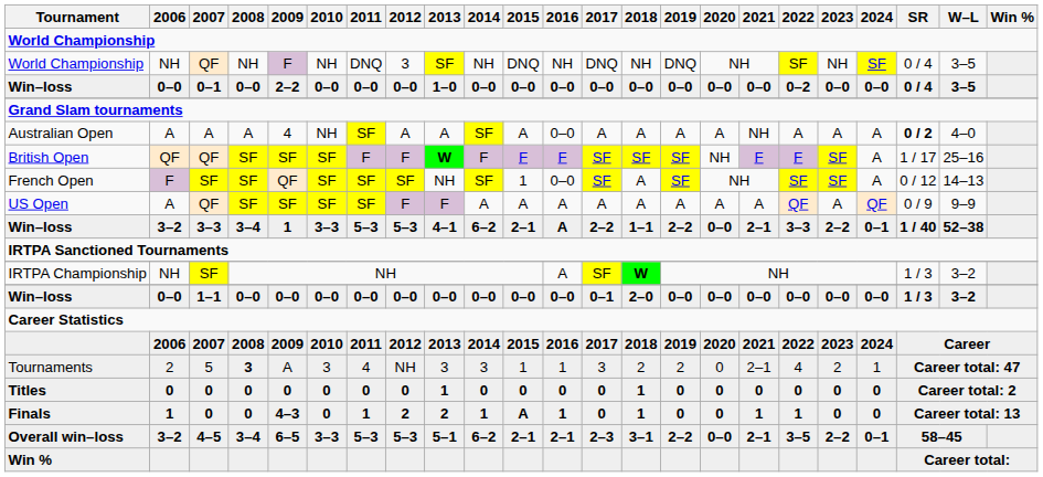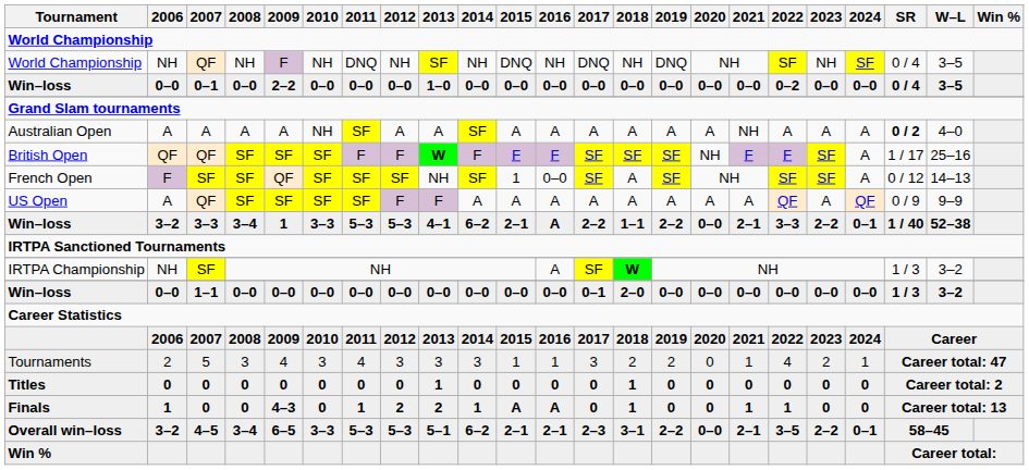World Championship / QF | 2012: 3 -> NH
Australian Open | 2009: 4 -> A
Australian Open | 2016: 0–0 -> A
Tournaments | 2008: bold -> normal
Tournaments | 2009: A -> 4
Tournaments | 2012: NH -> 3
Tournaments | 2021: 2–1 -> 1
Finals | 2016: 1 -> A
